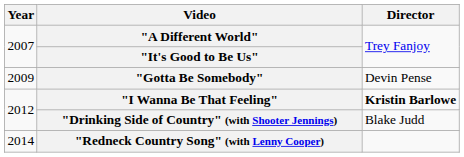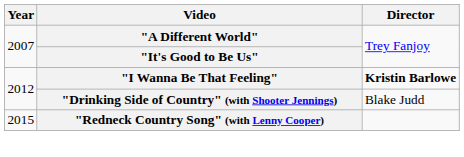- row: 2009 | "Gotta Be Somebody" | Devin Pense
"Redneck Country Song" (with Lenny Cooper) | Year: 2014 -> 2015
